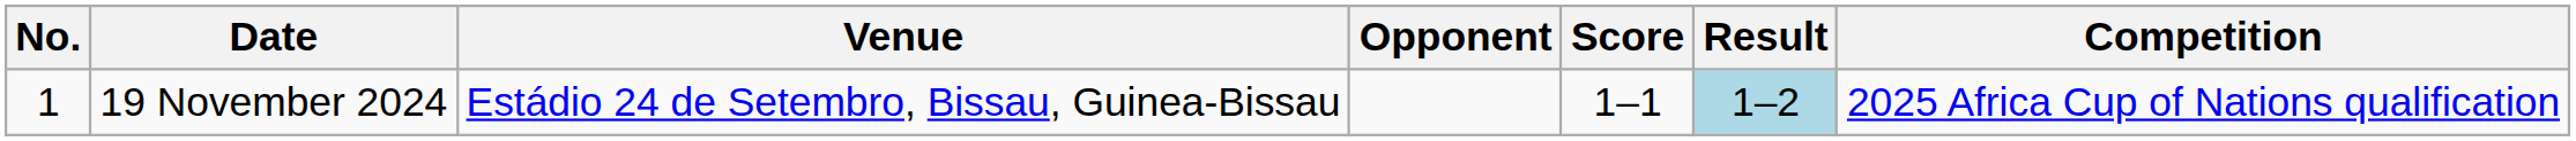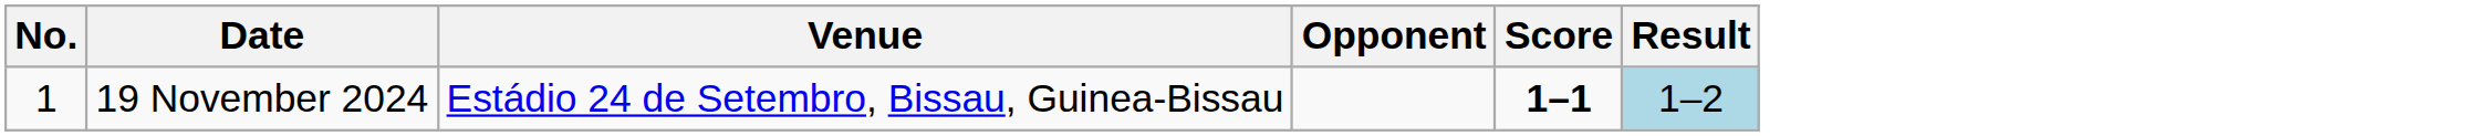- column: Competition | 2025 Africa Cup of Nations qualification
19 November 2024 | Score: normal -> bold
